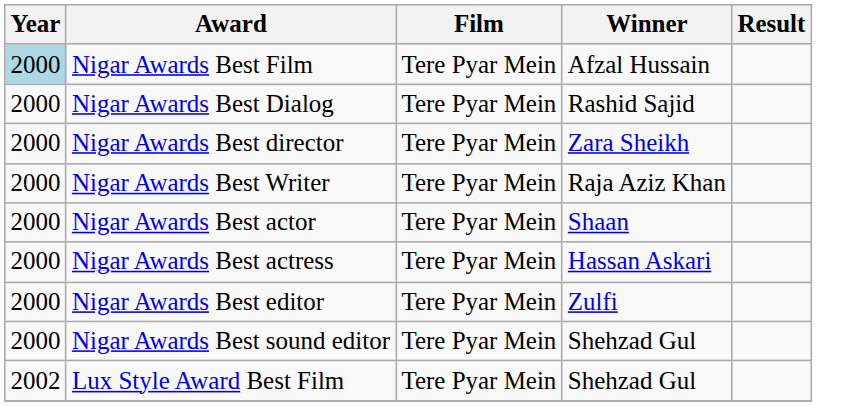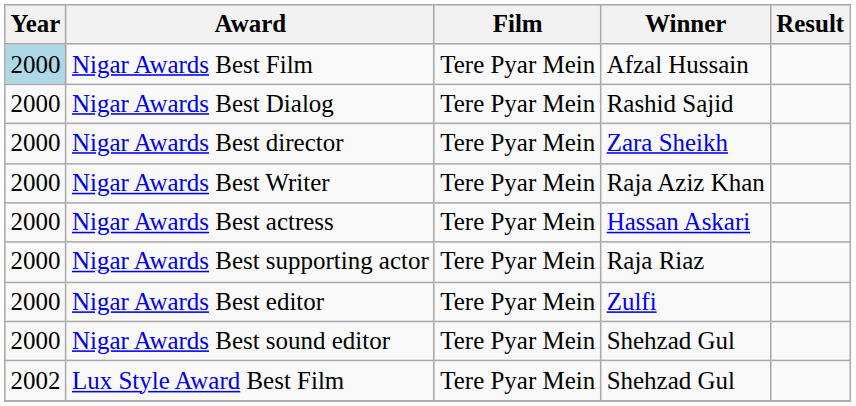- row: 2000 | Nigar Awards Best actor | Tere Pyar Mein | Shaan
+ row: 2000 | Nigar Awards Best supporting actor | Tere Pyar Mein | Raja Riaz
